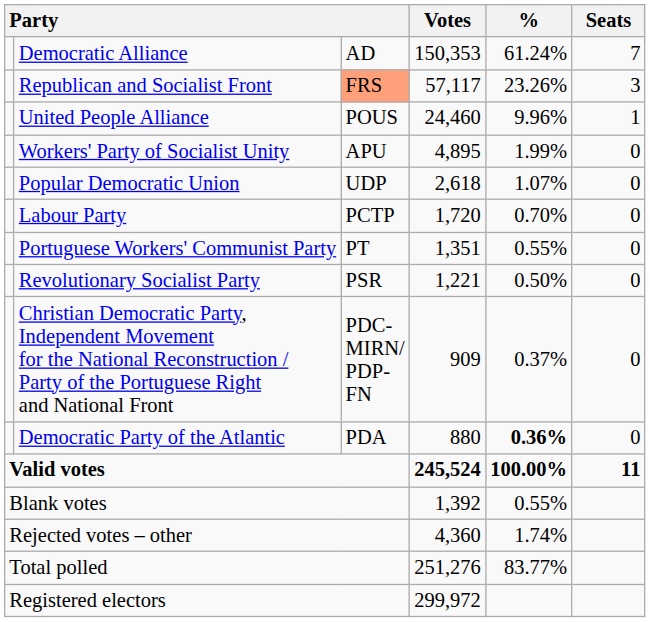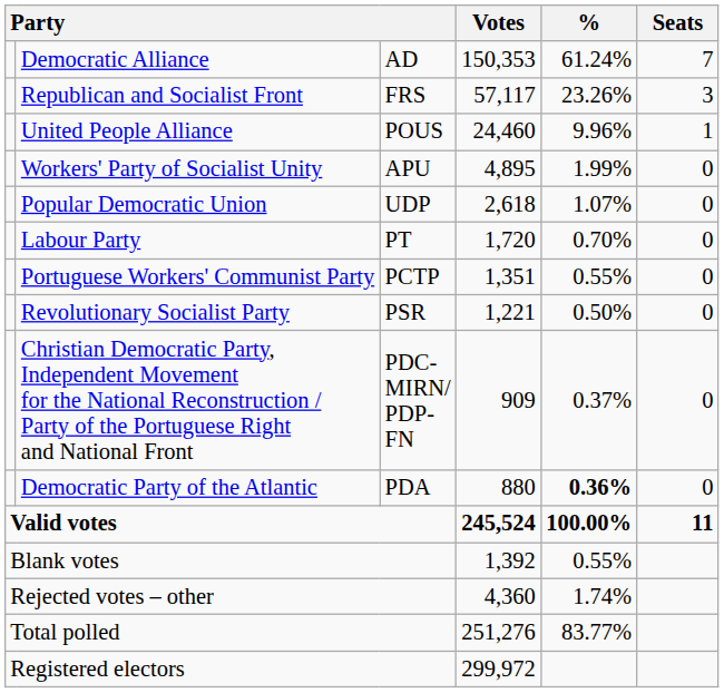Republican and Socialist Front | column 3: lightsalmon background -> no background
Labour Party | column 3: PCTP -> PT
Portuguese Workers' Communist Party | column 3: PT -> PCTP
